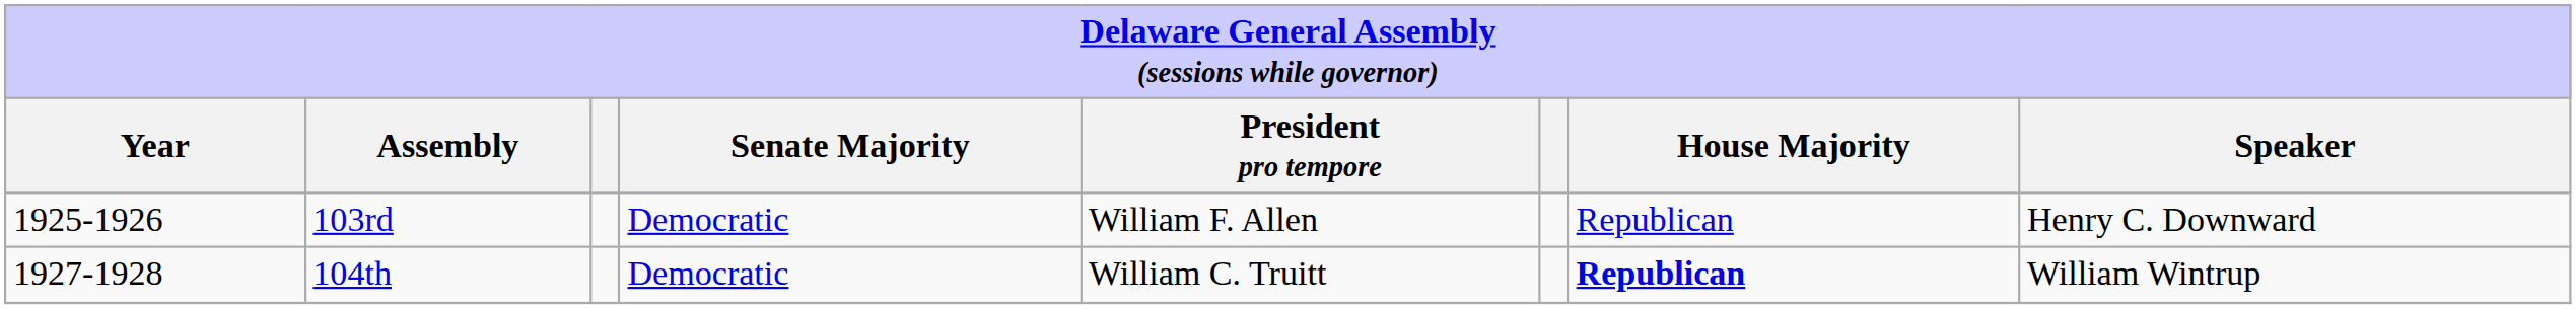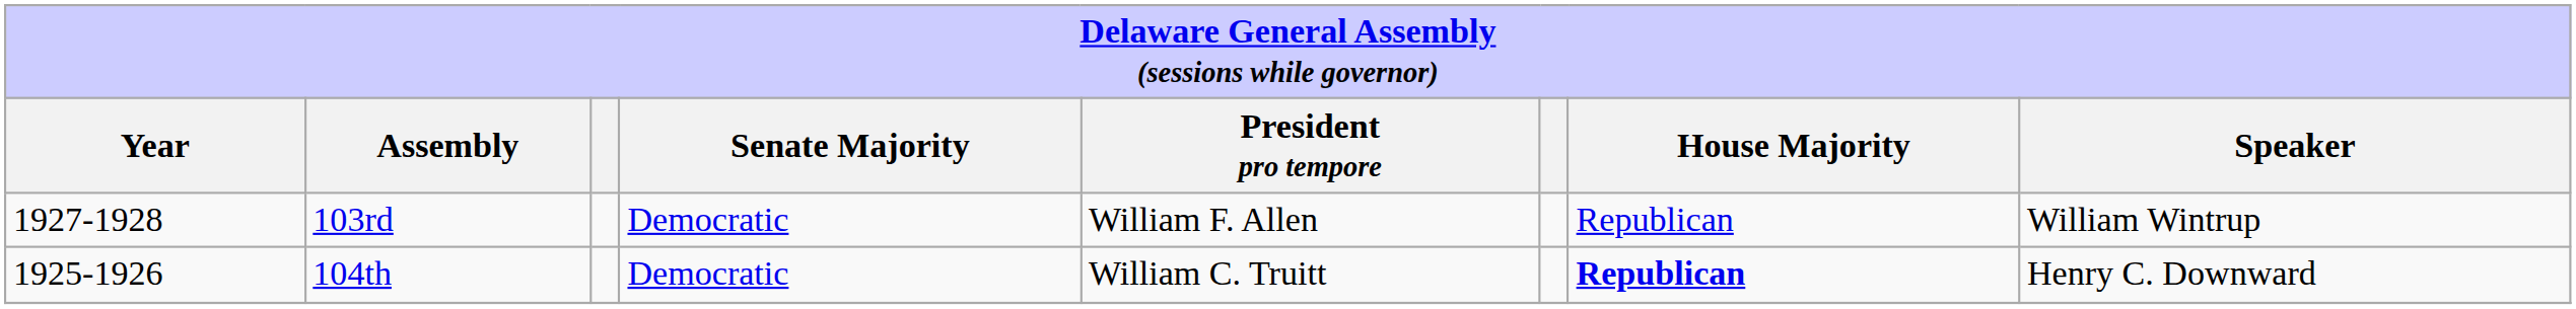103rd | Year: 1925-1926 -> 1927-1928
103rd | Speaker: Henry C. Downward -> William Wintrup
104th | Year: 1927-1928 -> 1925-1926
104th | Speaker: William Wintrup -> Henry C. Downward
